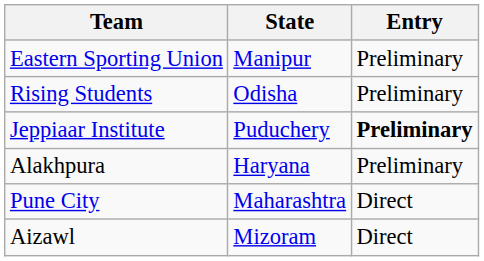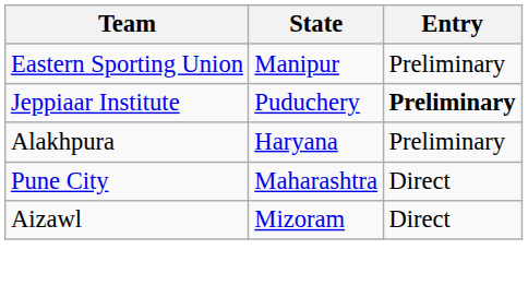- row: Rising Students | Odisha | Preliminary
